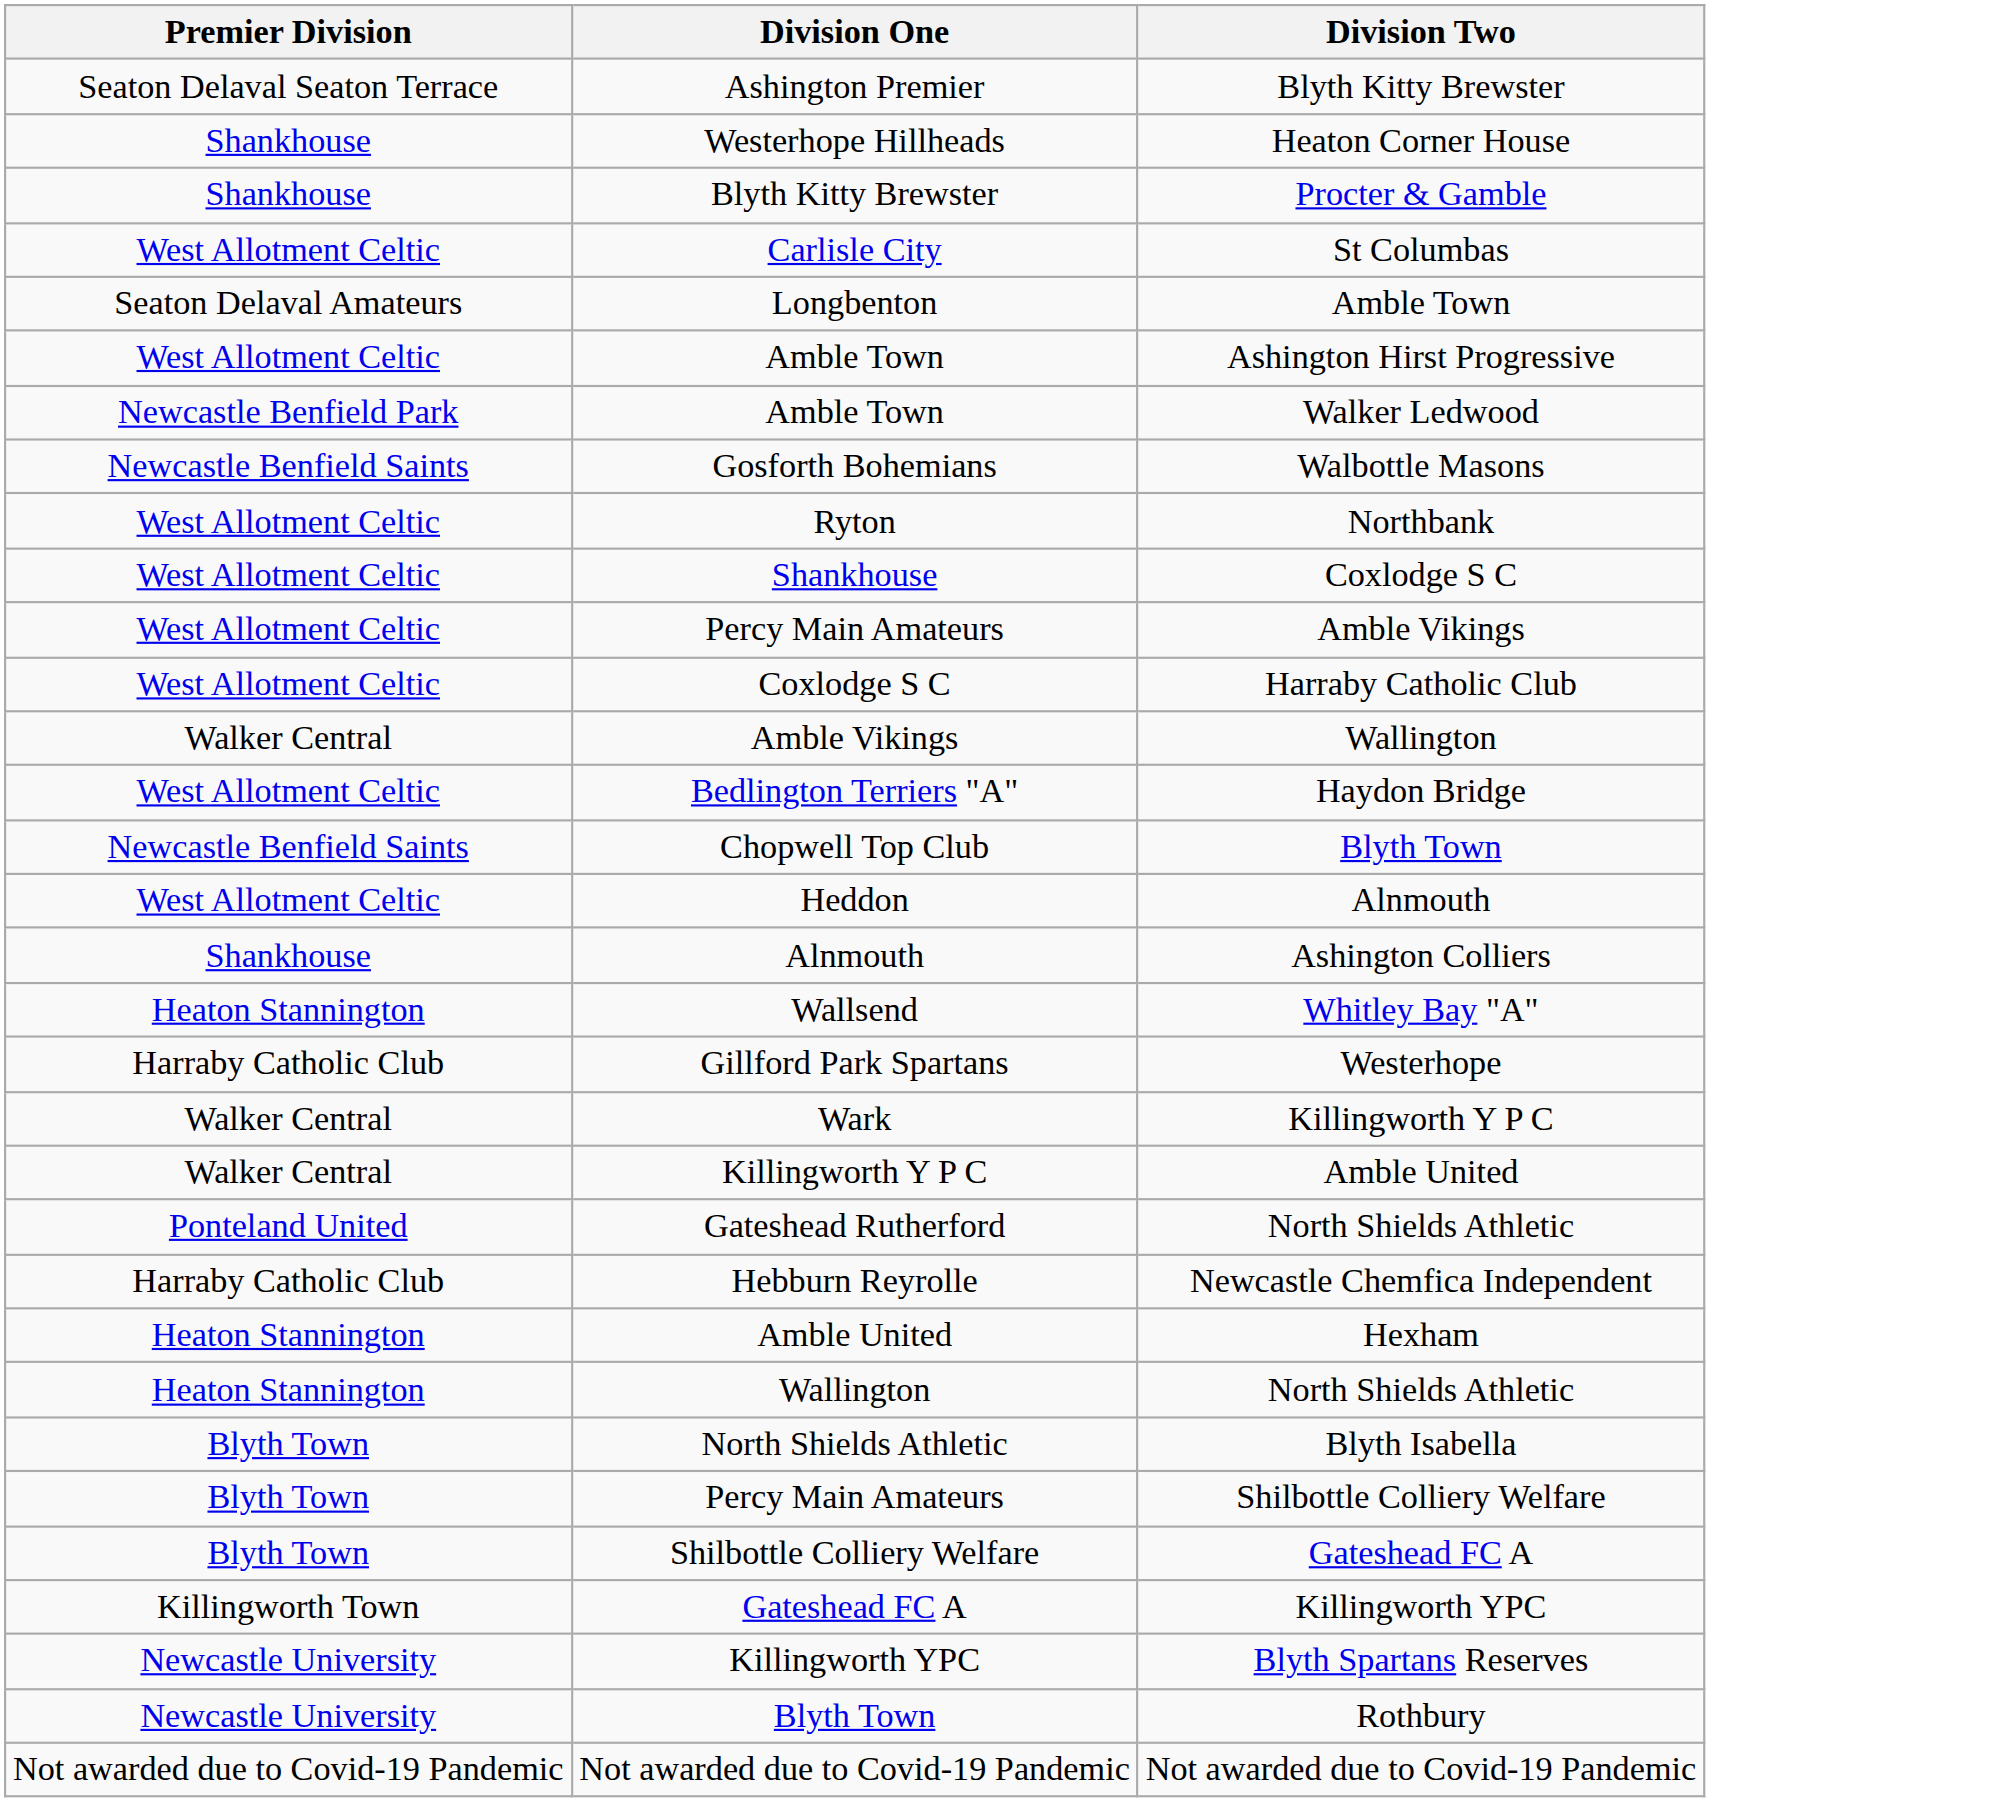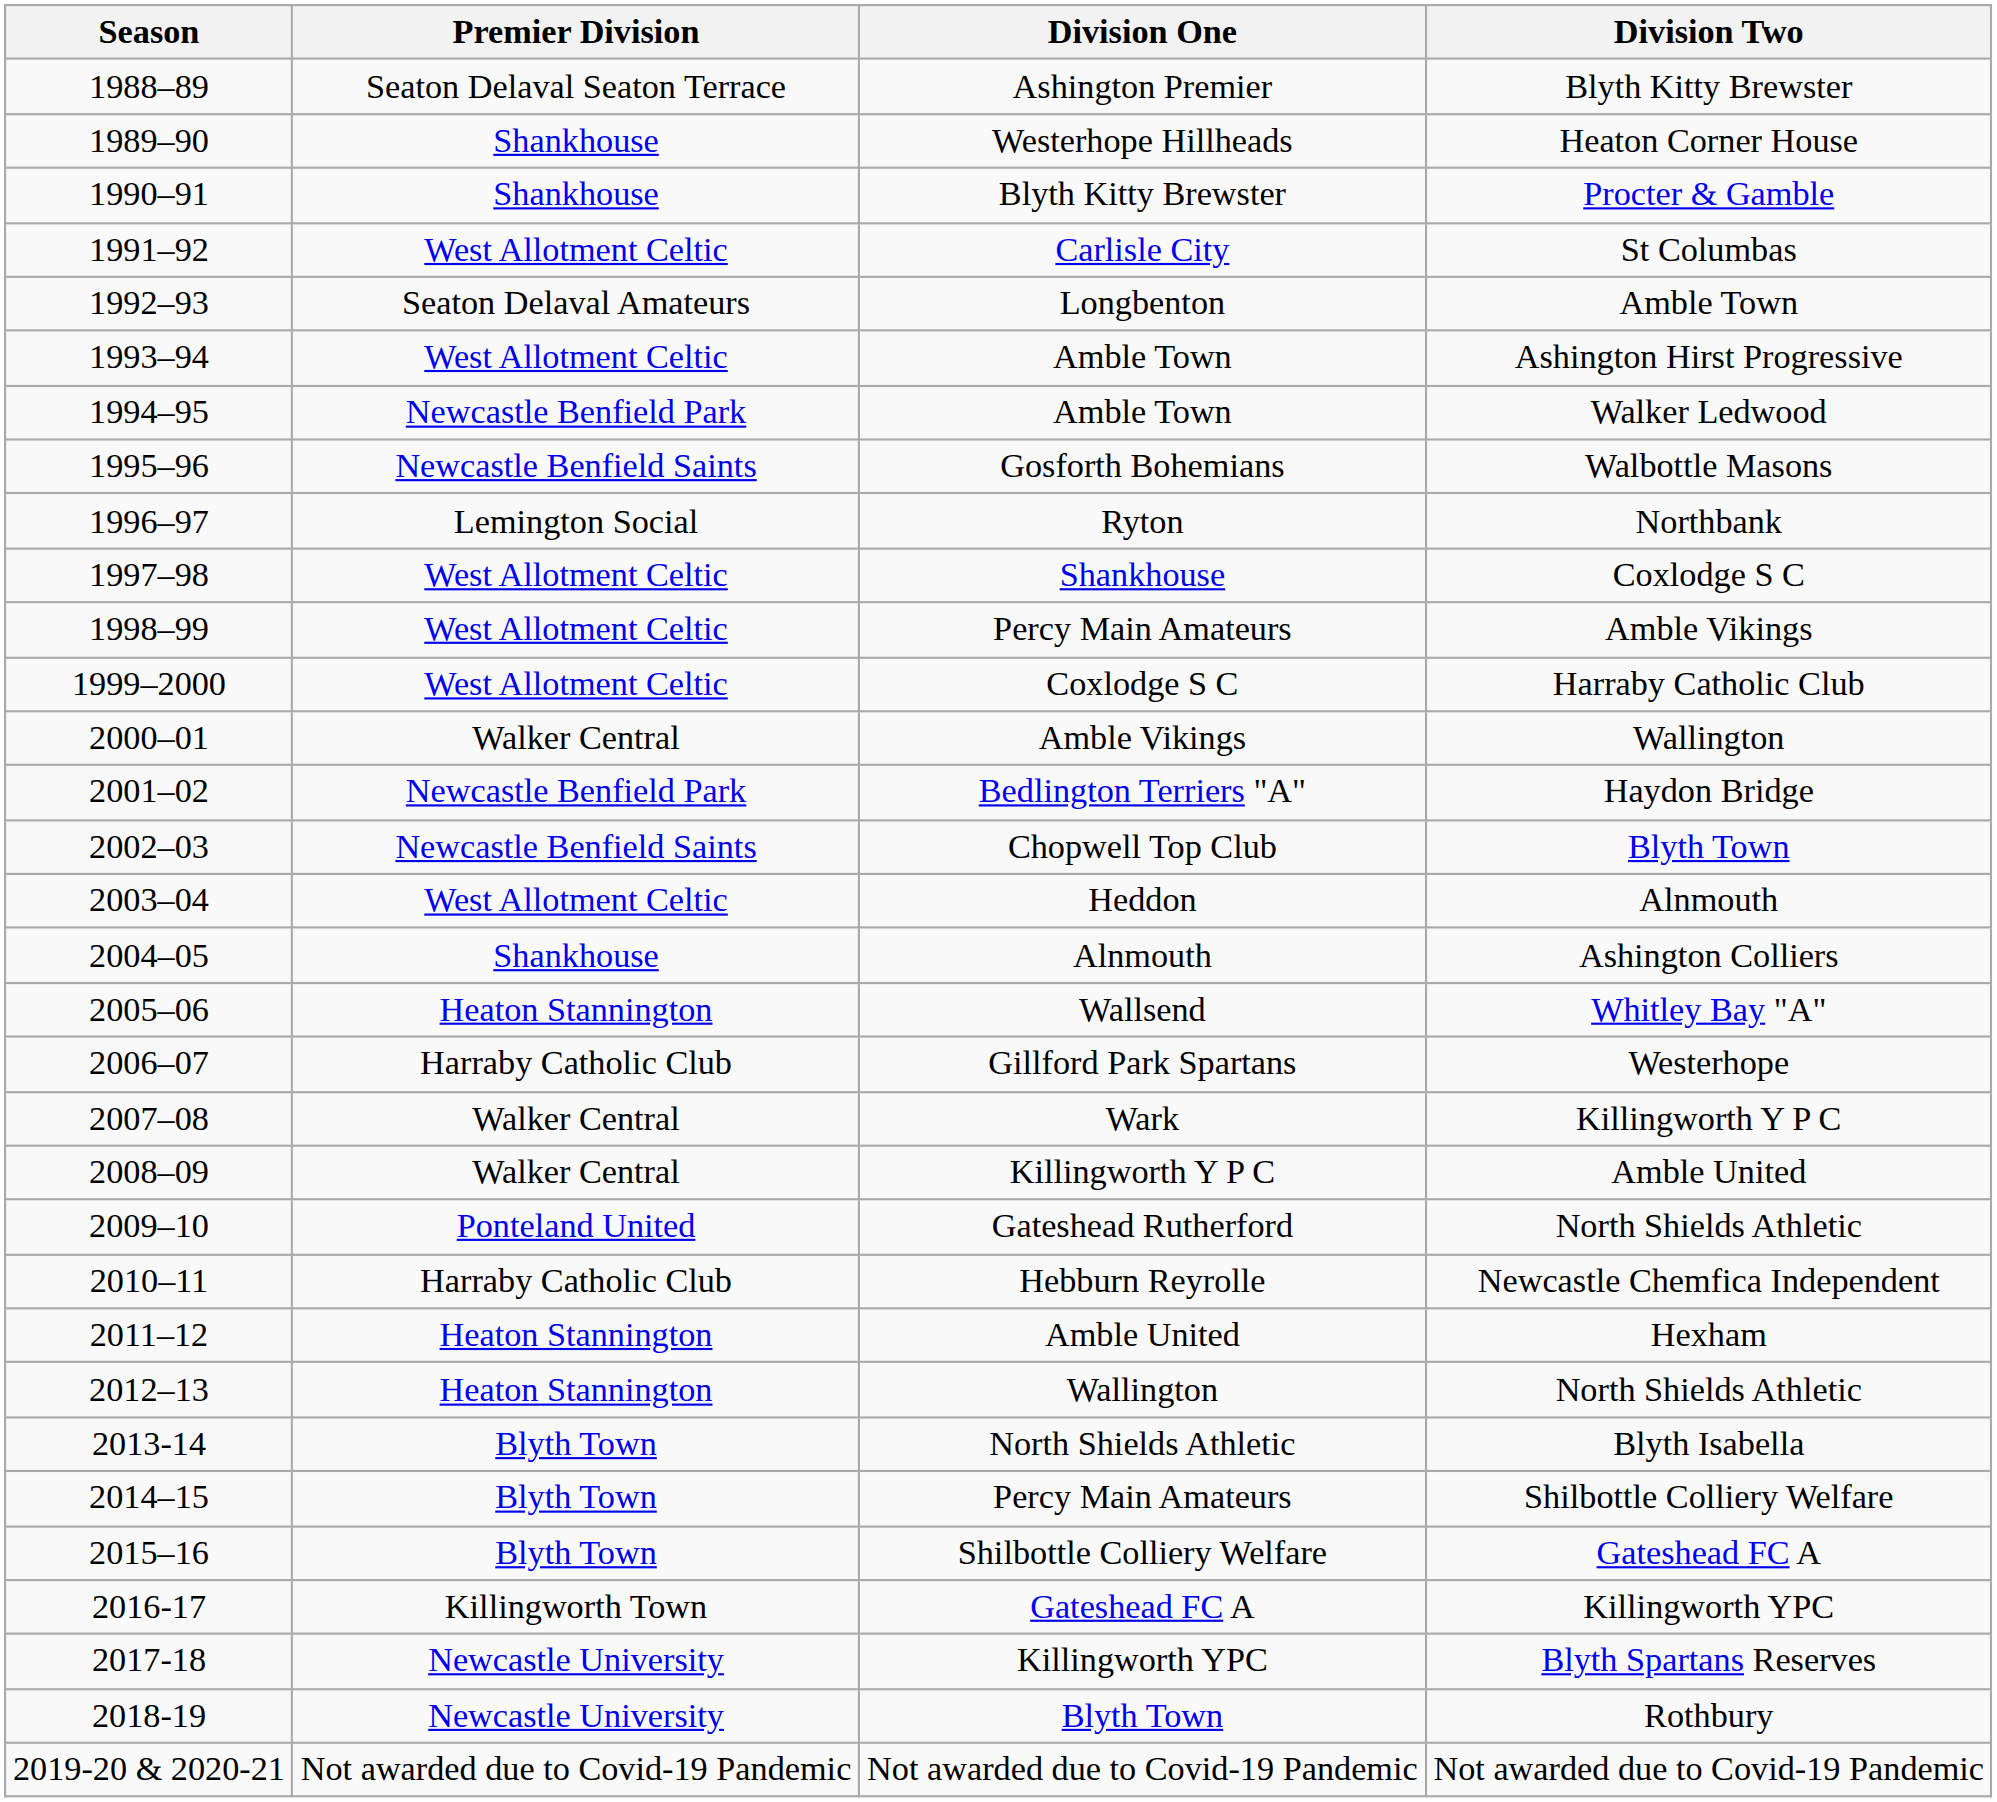+ column: Season | 1988–89 | 1989–90 | 1990–91 | 1991–92 | 1992–93 | 1993–94 | 1994–95 | 1995–96 | 1996–97 | 1997–98 | 1998–99 | 1999–2000 | 2000–01 | 2001–02 | 2002–03 | 2003–04 | 2004–05 | 2005–06 | 2006–07 | 2007–08 | 2008–09 | 2009–10 | 2010–11 | 2011–12 | 2012–13 | 2013-14 | 2014–15 | 2015–16 | 2016-17 | 2017-18 | 2018-19 | 2019-20 & 2020-21
Northbank | Premier Division: West Allotment Celtic -> Lemington Social
Haydon Bridge | Premier Division: West Allotment Celtic -> Newcastle Benfield Park
